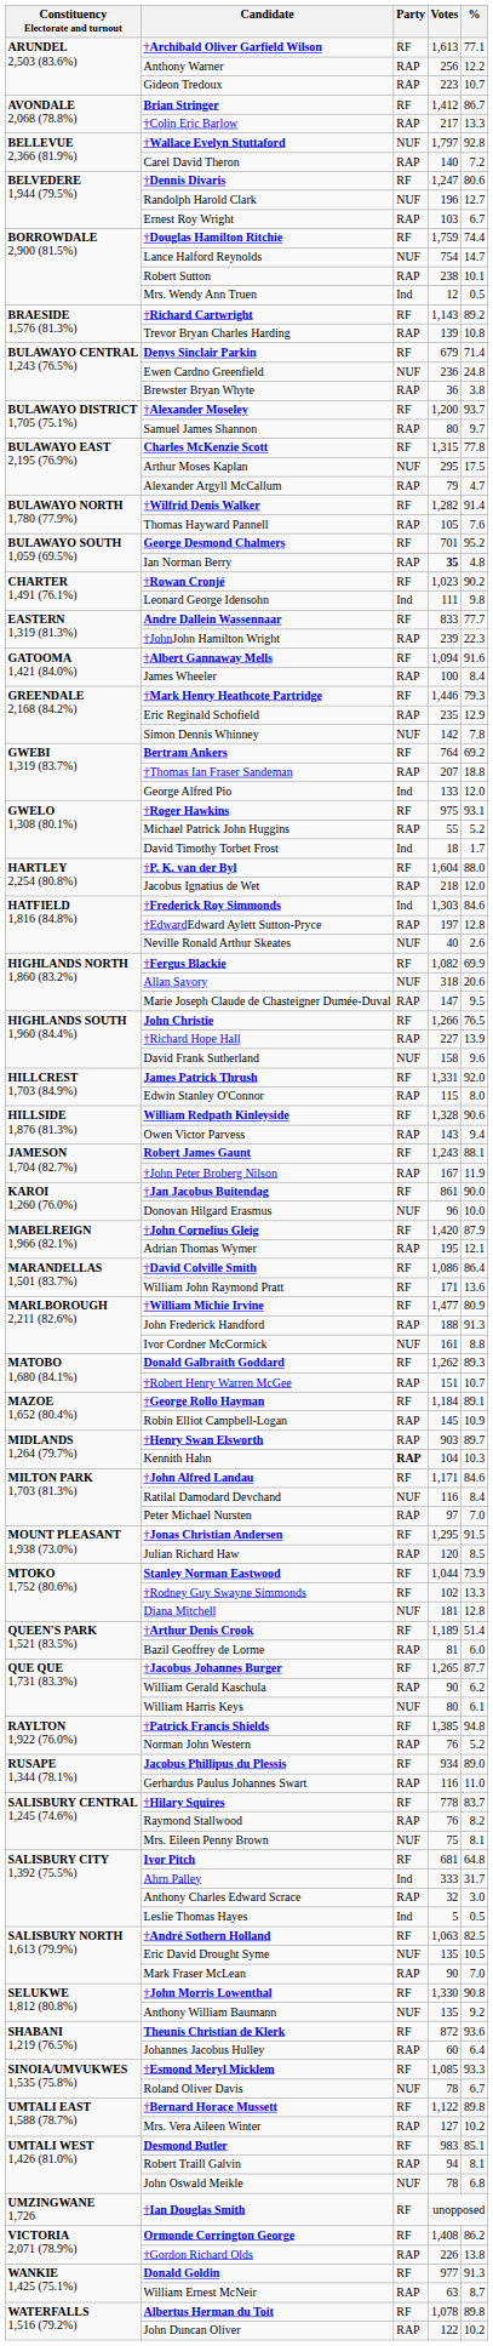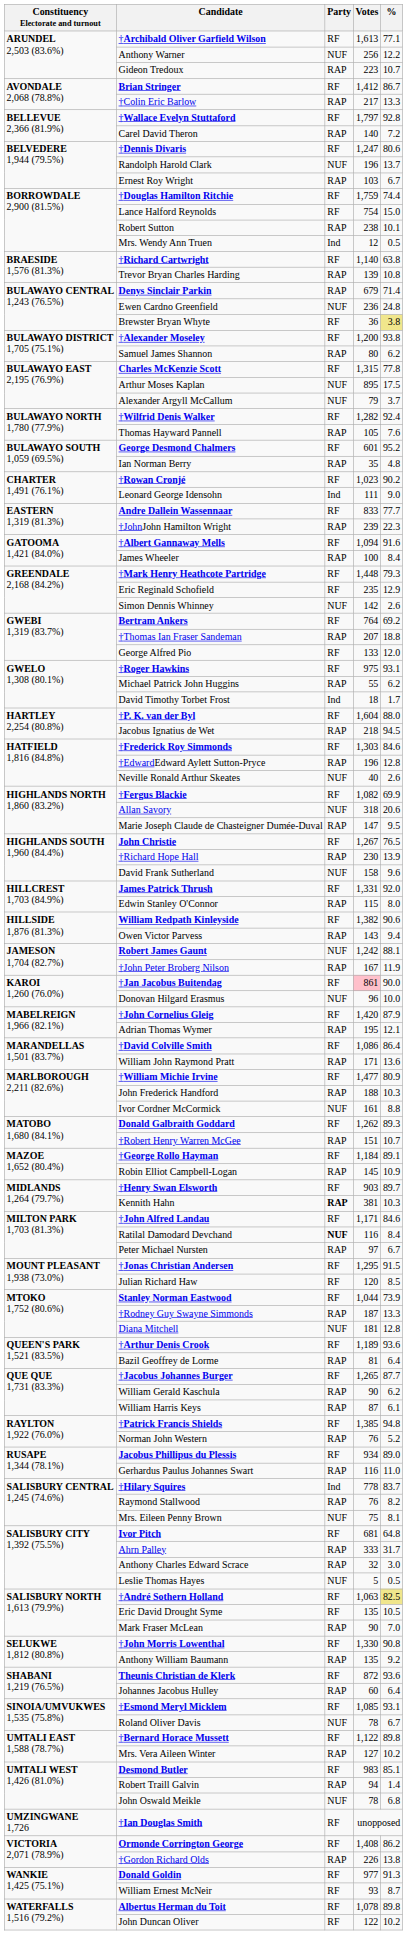Anthony Warner | Party: RAP -> NUF
†Wallace Evelyn Stuttaford | Party: NUF -> RF
Randolph Harold Clark | %: 12.7 -> 13.7
Lance Halford Reynolds | Party: NUF -> RF
Lance Halford Reynolds | %: 14.7 -> 15.0
†Richard Cartwright | Votes: 1,143 -> 1,140
†Richard Cartwright | %: 89.2 -> 63.8
Denys Sinclair Parkin | Party: RF -> RAP
Brewster Bryan Whyte | Party: RAP -> RF
Brewster Bryan Whyte | %: no background -> khaki background
†Alexander Moseley | %: 93.7 -> 93.8
Samuel James Shannon | %: 9.7 -> 6.2
Arthur Moses Kaplan | Votes: 295 -> 895
Alexander Argyll McCallum | Party: RAP -> NUF
Alexander Argyll McCallum | %: 4.7 -> 3.7
†Wilfrid Denis Walker | %: 91.4 -> 92.4
George Desmond Chalmers | Votes: 701 -> 601
Ian Norman Berry | Votes: bold -> normal
Leonard George Idensohn | %: 9.8 -> 9.0
†Mark Henry Heathcote Partridge | Votes: 1,446 -> 1,448
Eric Reginald Schofield | Party: RAP -> RF
Simon Dennis Whinney | %: 7.8 -> 2.6
George Alfred Pio | Party: Ind -> RF
Michael Patrick John Huggins | %: 5.2 -> 6.2
Jacobus Ignatius de Wet | %: 12.0 -> 94.5
†Frederick Roy Simmonds | Party: Ind -> RF
†EdwardEdward Aylett Sutton-Pryce | Votes: 197 -> 196
John Christie | Votes: 1,266 -> 1,267
†Richard Hope Hall | Votes: 227 -> 230
William Redpath Kinleyside | Votes: 1,328 -> 1,382
Robert James Gaunt | Party: RF -> NUF
Robert James Gaunt | Votes: 1,243 -> 1,242
†Jan Jacobus Buitendag | Votes: no background -> pink background
William John Raymond Pratt | Party: RF -> RAP
John Frederick Handford | %: 91.3 -> 10.3
†Henry Swan Elsworth | Party: RAP -> RF
Kennith Hahn | Votes: 104 -> 381
Ratilal Damodard Devchand | Party: normal -> bold
Peter Michael Nursten | %: 7.0 -> 6.7
Julian Richard Haw | Party: RAP -> RF
†Rodney Guy Swayne Simmonds | Party: RF -> RAP
†Rodney Guy Swayne Simmonds | Votes: 102 -> 187
†Arthur Denis Crook | %: 51.4 -> 93.6
Bazil Geoffrey de Lorme | %: 6.0 -> 6.4
William Harris Keys | Party: NUF -> RAP
William Harris Keys | Votes: 80 -> 87
†Hilary Squires | Party: RF -> Ind
Ahrn Palley | Party: Ind -> RAP
Leslie Thomas Hayes | Party: Ind -> NUF
†André Sothern Holland | %: no background -> khaki background
Eric David Drought Syme | Party: NUF -> RF
Anthony William Baumann | Party: NUF -> RAP
†Esmond Meryl Micklem | %: 93.3 -> 93.1
Robert Traill Galvin | %: 8.1 -> 1.4
William Ernest McNeir | Party: RAP -> RF
William Ernest McNeir | Votes: 63 -> 93
John Duncan Oliver | Party: RAP -> RF
